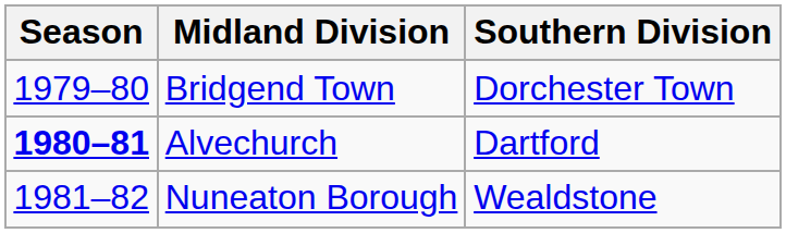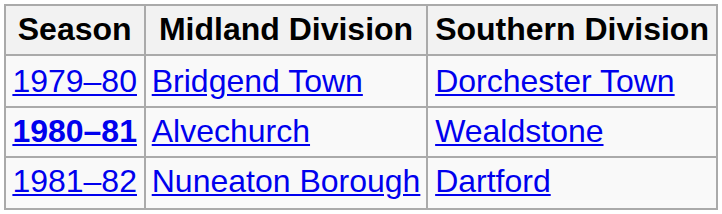Alvechurch | Southern Division: Dartford -> Wealdstone
Nuneaton Borough | Southern Division: Wealdstone -> Dartford
